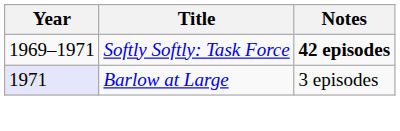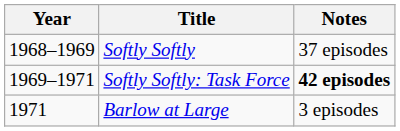+ row: 1968–1969 | Softly Softly | 37 episodes
Barlow at Large | Year: lavender background -> no background
